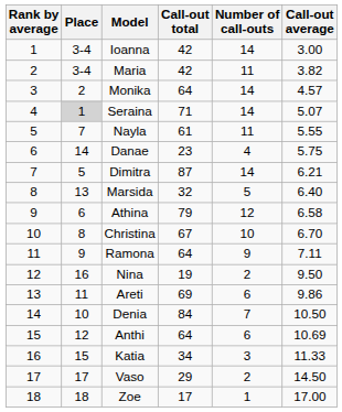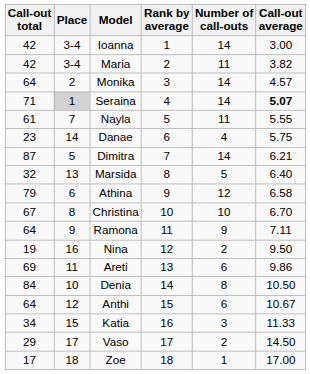columns swapped: Rank by average <-> Call-out total
Seraina | Call-out average: normal -> bold
Denia | Number of call-outs: 7 -> 8
Anthi | Call-out average: 10.69 -> 10.67
